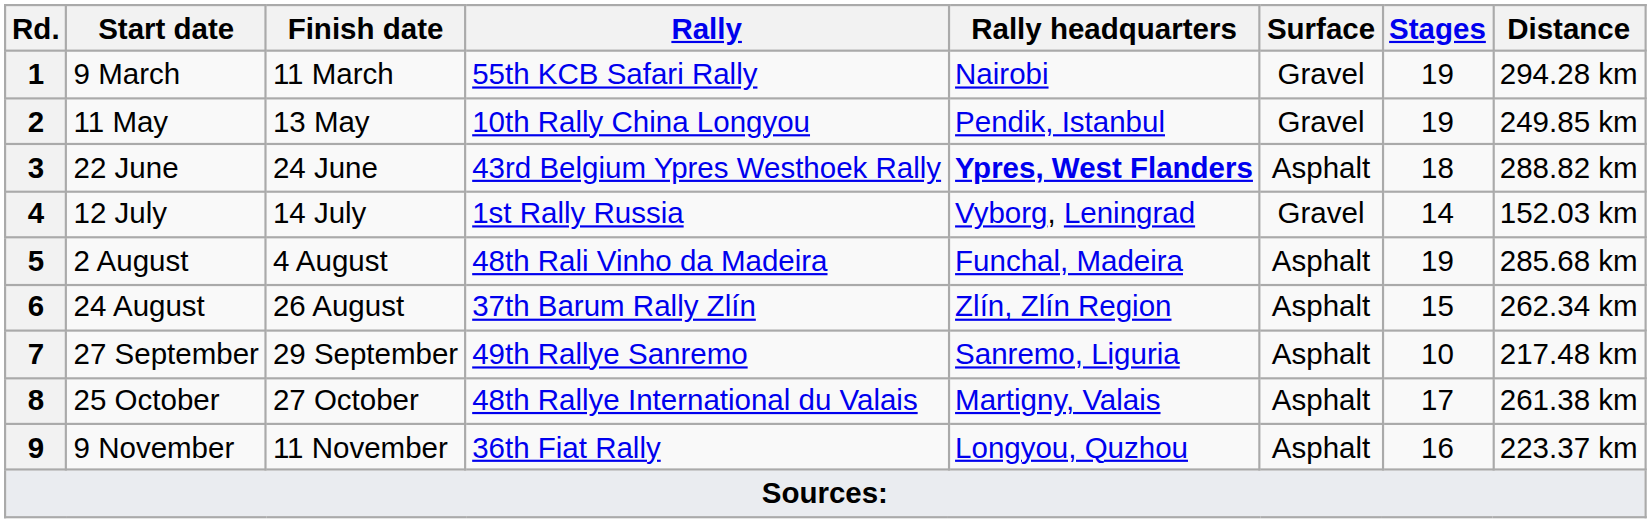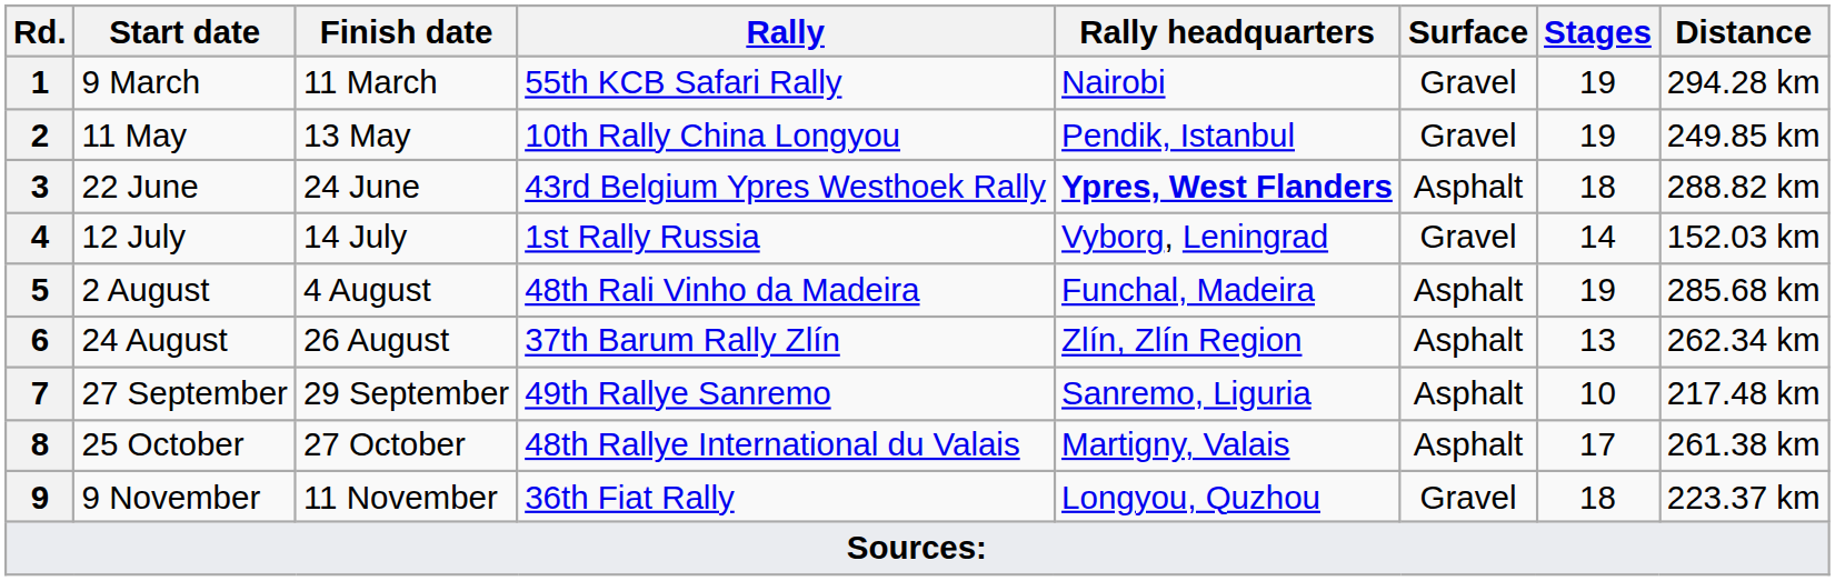6 | Stages: 15 -> 13
9 | Surface: Asphalt -> Gravel
9 | Stages: 16 -> 18
